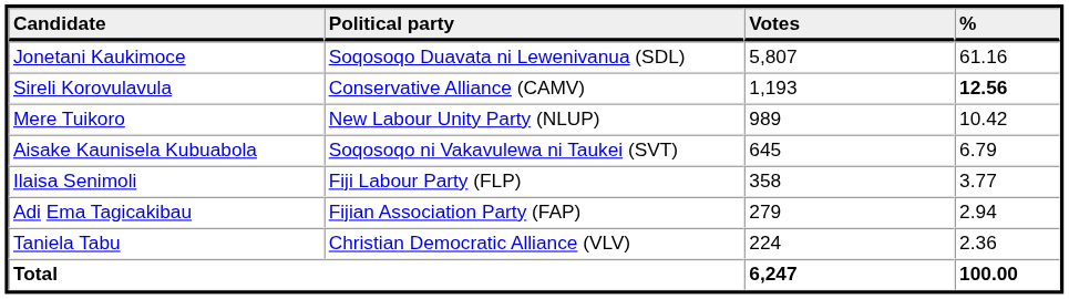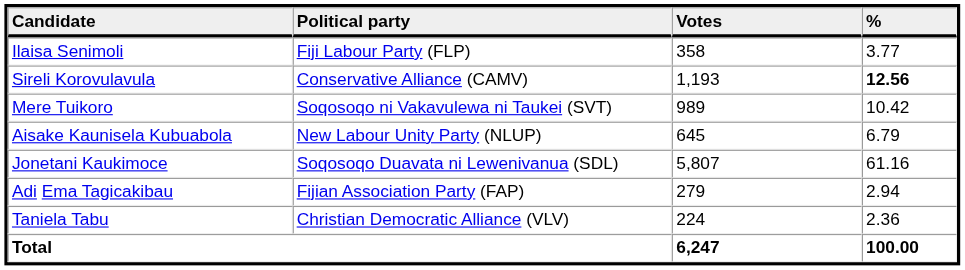rows swapped: Jonetani Kaukimoce <-> Ilaisa Senimoli
Mere Tuikoro | Political party: New Labour Unity Party (NLUP) -> Soqosoqo ni Vakavulewa ni Taukei (SVT)
Aisake Kaunisela Kubuabola | Political party: Soqosoqo ni Vakavulewa ni Taukei (SVT) -> New Labour Unity Party (NLUP)
